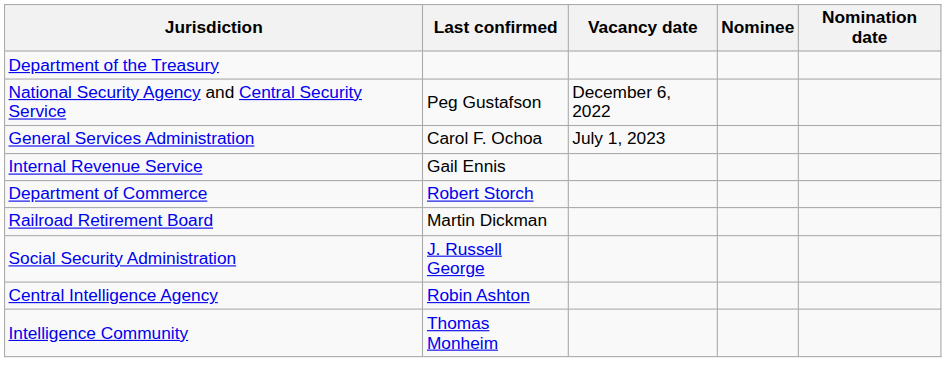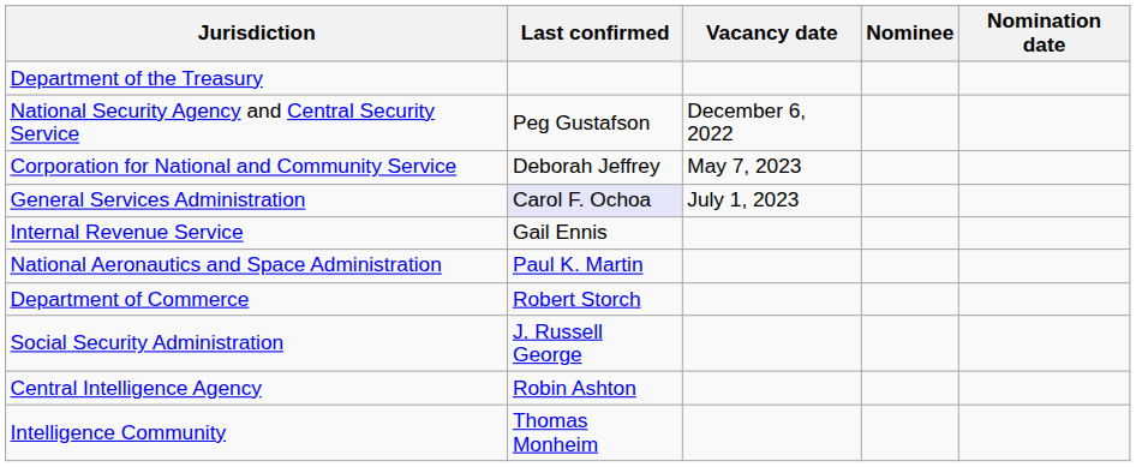+ row: Corporation for National and Community Service | Deborah Jeffrey | May 7, 2023
General Services Administration | Last confirmed: no background -> lavender background
+ row: National Aeronautics and Space Administration | Paul K. Martin
- row: Railroad Retirement Board | Martin Dickman
